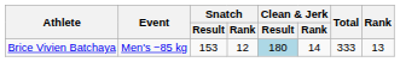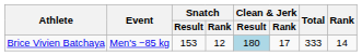Brice Vivien Batchaya | Clean & Jerk / Rank: 14 -> 17
Brice Vivien Batchaya | Rank: 13 -> 14
